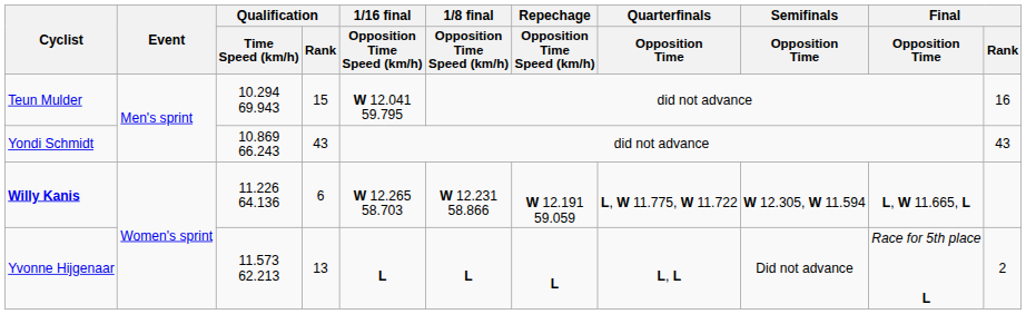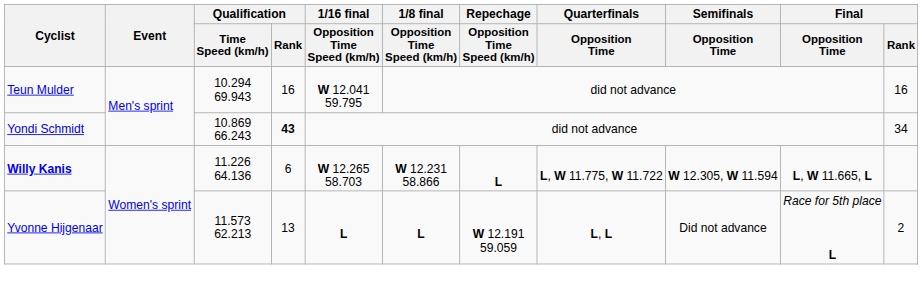Teun Mulder | Qualification / Rank: 15 -> 16
Yondi Schmidt | Qualification / Rank: normal -> bold
Yondi Schmidt | Final / Rank: 43 -> 34
Willy Kanis | Repechage / Opposition Time Speed (km/h): W 12.191 59.059 -> L
Yvonne Hijgenaar | Repechage / Opposition Time Speed (km/h): L -> W 12.191 59.059
